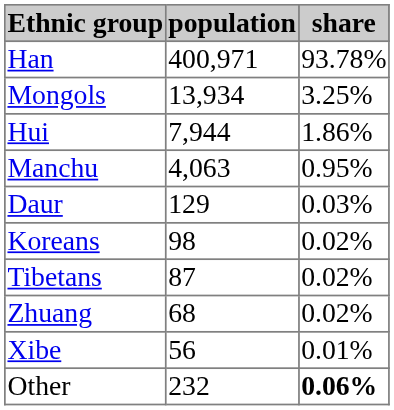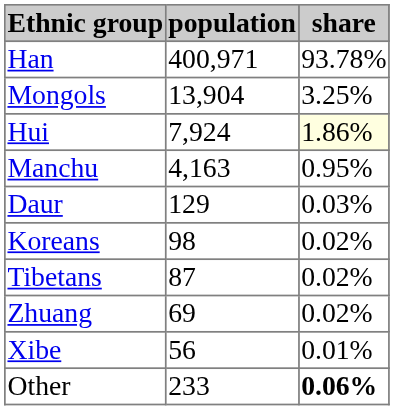Mongols | population: 13,934 -> 13,904
Hui | population: 7,944 -> 7,924
Hui | share: no background -> lightyellow background
Manchu | population: 4,063 -> 4,163
Zhuang | population: 68 -> 69
Other | population: 232 -> 233
